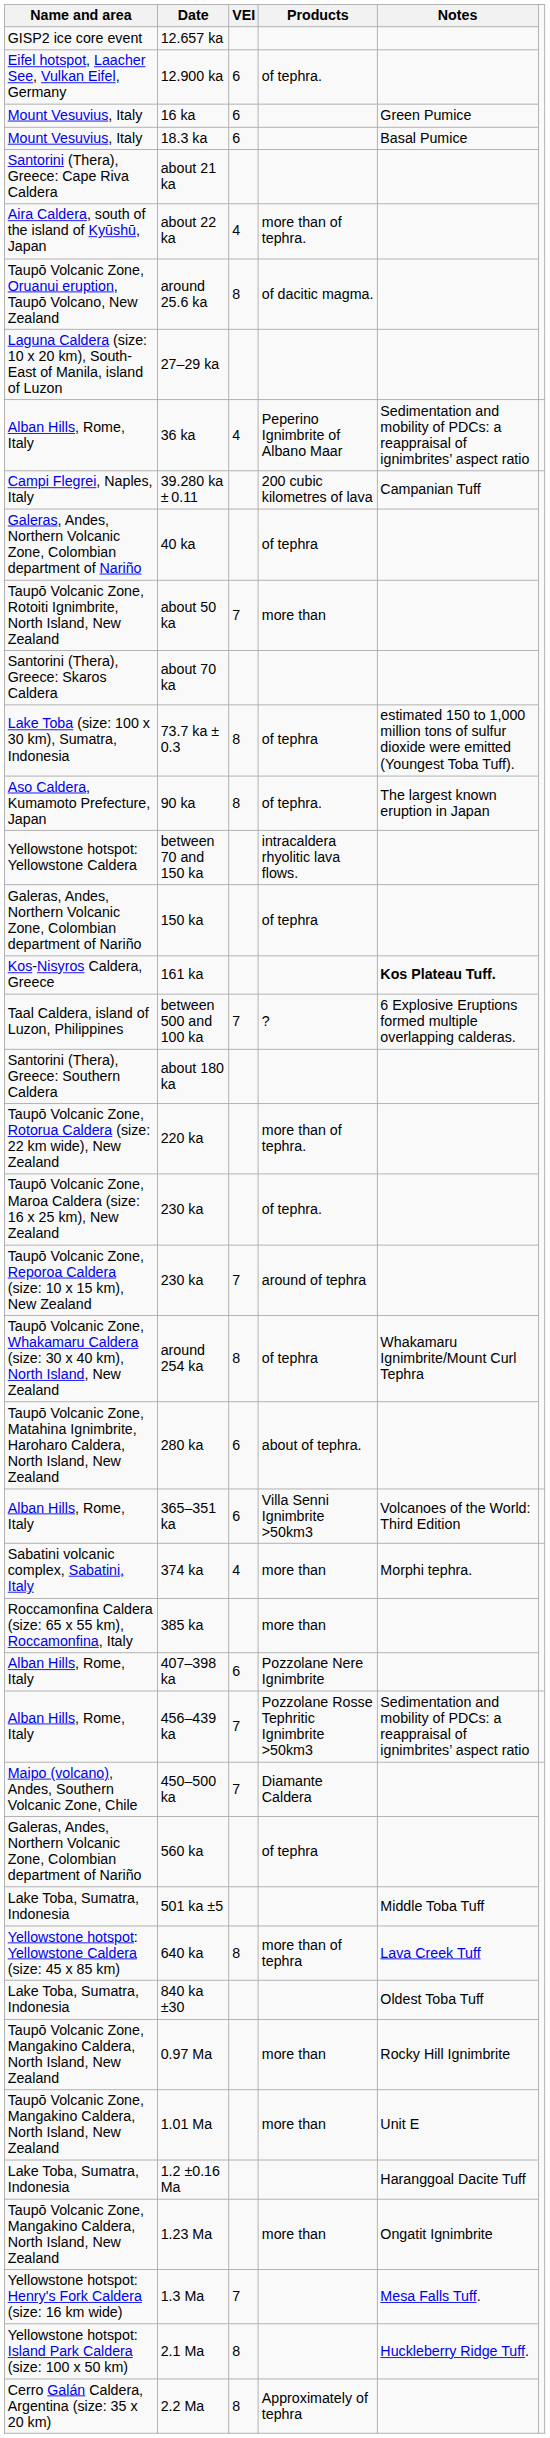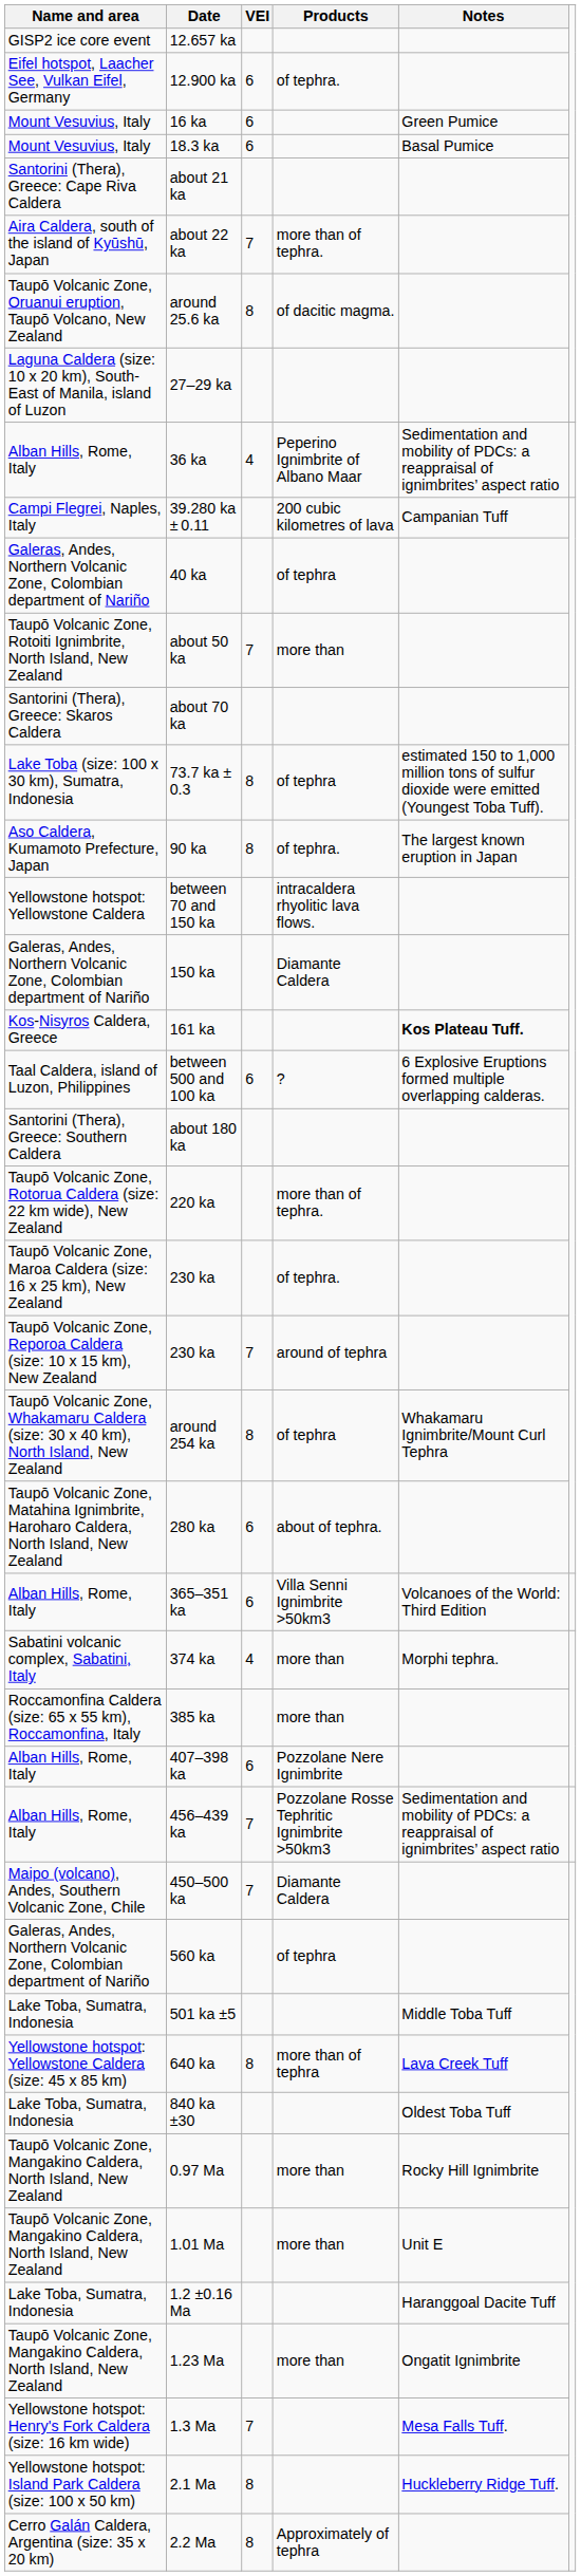about 22 ka | VEI: 4 -> 7
150 ka | Products: of tephra -> Diamante Caldera
between 500 and 100 ka | VEI: 7 -> 6
